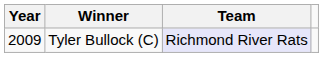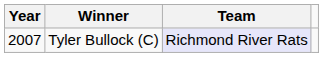Tyler Bullock (C) | Year: 2009 -> 2007
